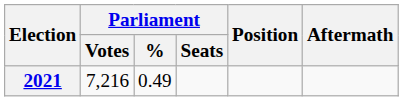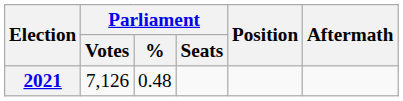2021 | Parliament / Votes: 7,216 -> 7,126
2021 | Parliament / %: 0.49 -> 0.48
